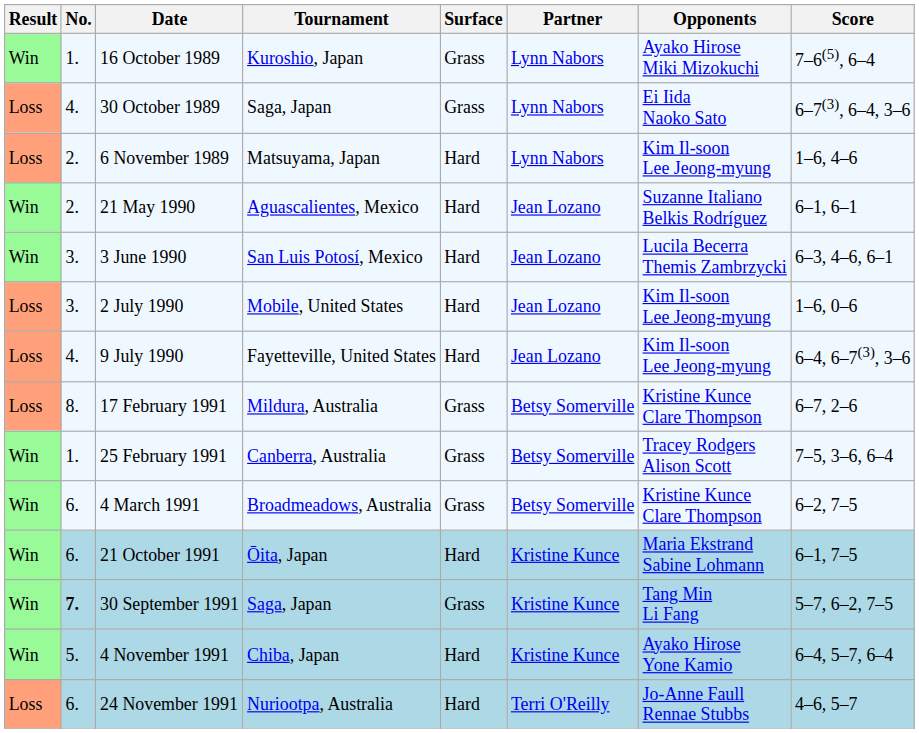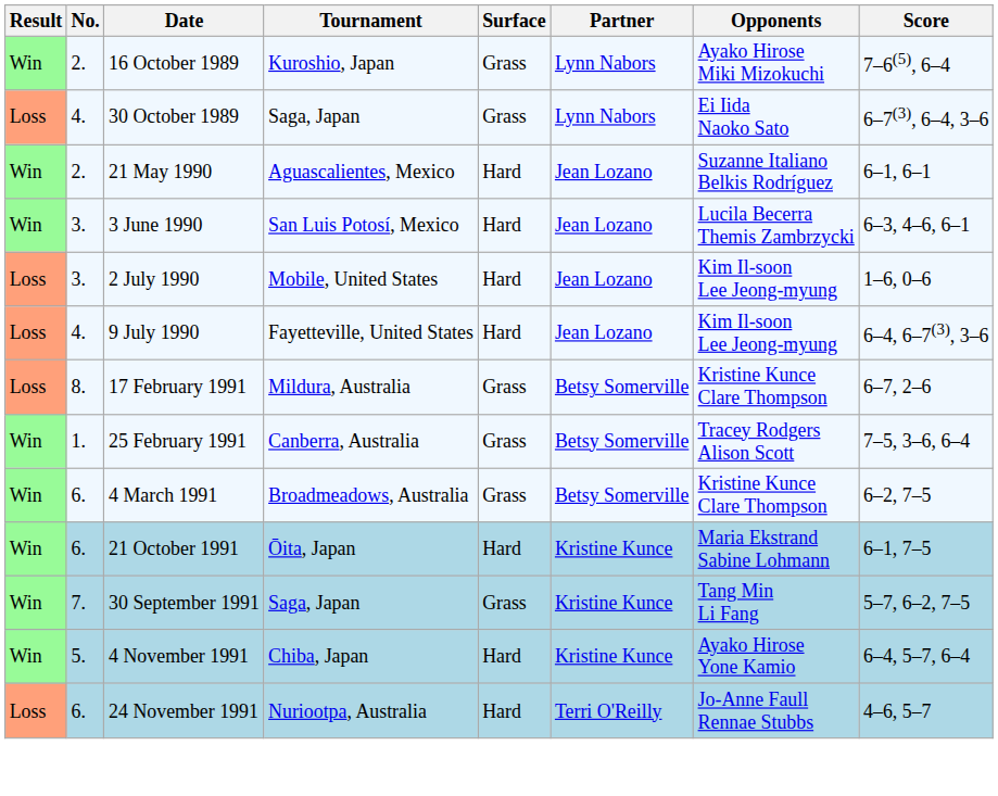16 October 1989 | No.: 1. -> 2.
- row: Loss | 2. | 6 November 1989 | Matsuyama, Japan | Hard | Lynn Nabors | Kim Il-soon Lee Jeong-myung | 1–6, 4–6
30 September 1991 | No.: bold -> normal
